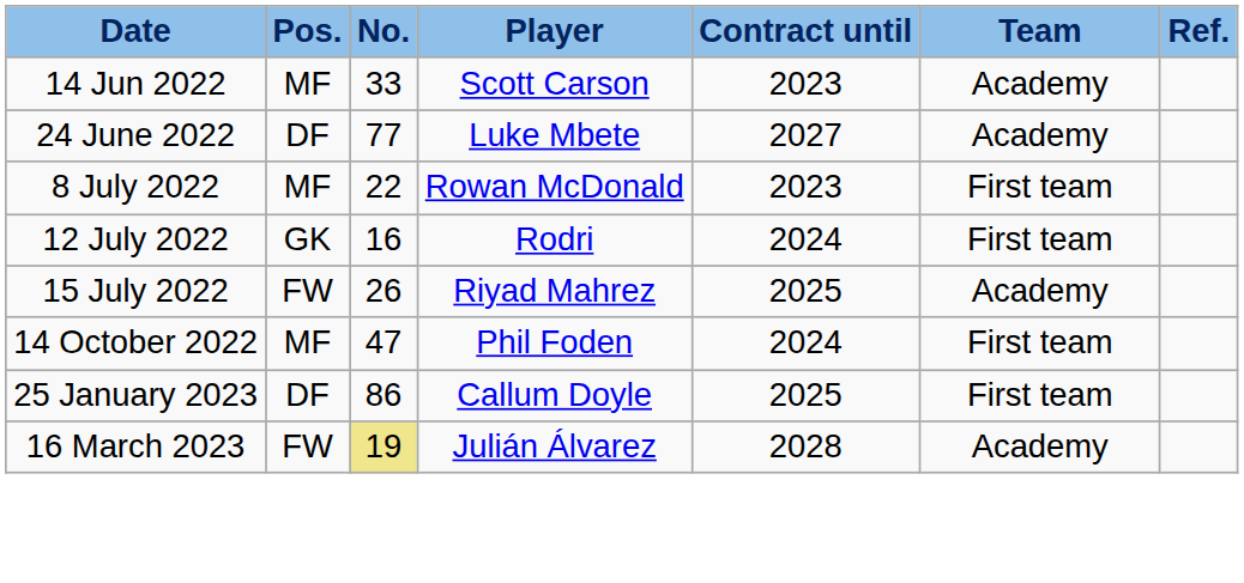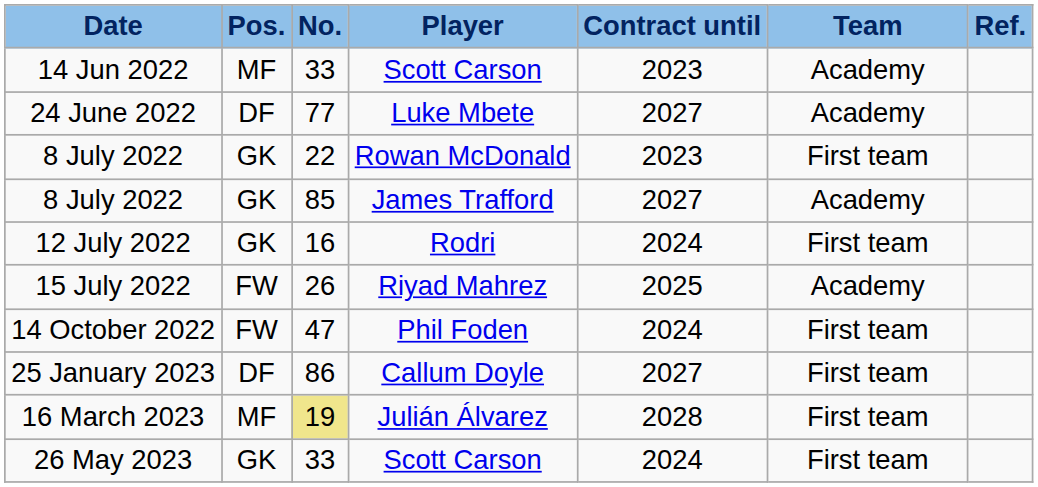8 July 2022 / Rowan McDonald | Pos.: MF -> GK
+ row: 8 July 2022 | GK | 85 | James Trafford | 2027 | Academy
14 October 2022 | Pos.: MF -> FW
25 January 2023 | Contract until: 2025 -> 2027
16 March 2023 | Pos.: FW -> MF
16 March 2023 | Team: Academy -> First team
+ row: 26 May 2023 | GK | 33 | Scott Carson | 2024 | First team
